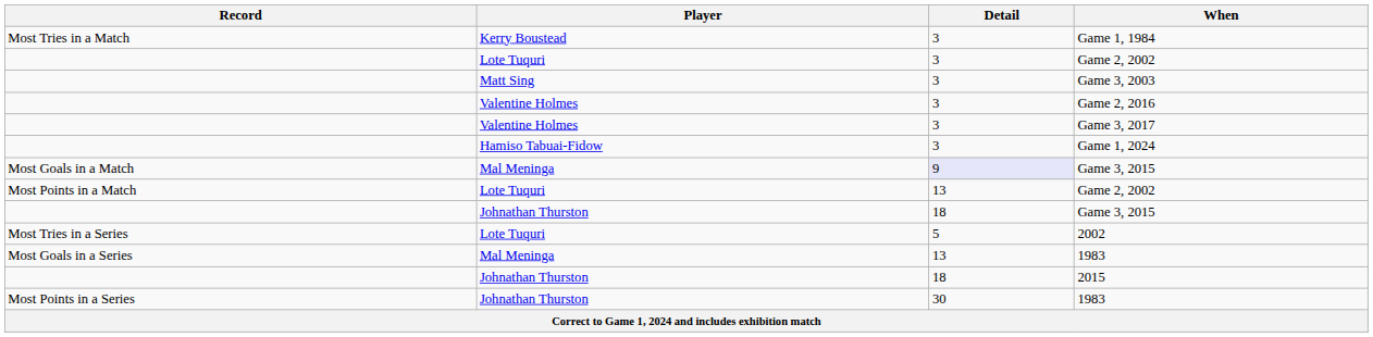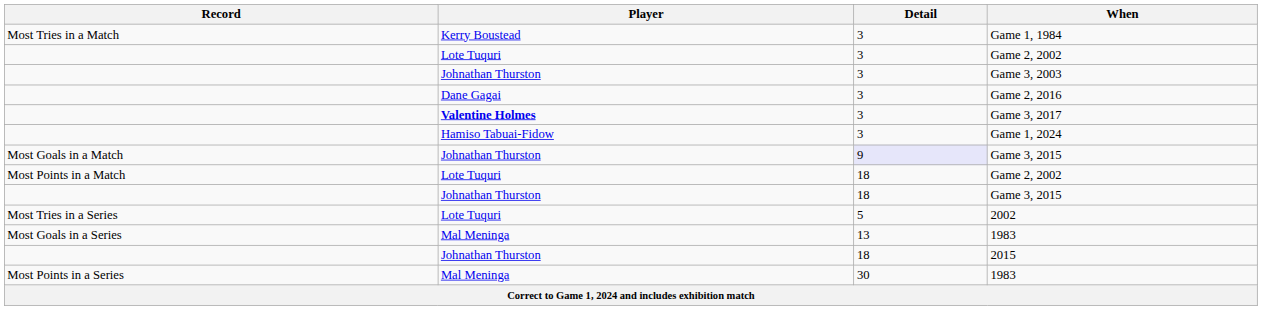Game 3, 2003 | Player: Matt Sing -> Johnathan Thurston
Game 2, 2016 | Player: Valentine Holmes -> Dane Gagai
Game 3, 2017 | Player: normal -> bold
Most Goals in a Match / Game 3, 2015 | Player: Mal Meninga -> Johnathan Thurston
Most Points in a Match / Game 2, 2002 | Detail: 13 -> 18
Most Points in a Series / 1983 | Player: Johnathan Thurston -> Mal Meninga
